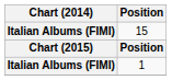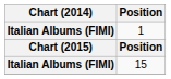rows swapped: 1 <-> 15
